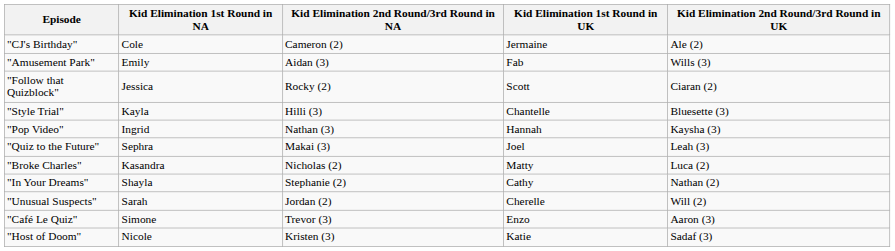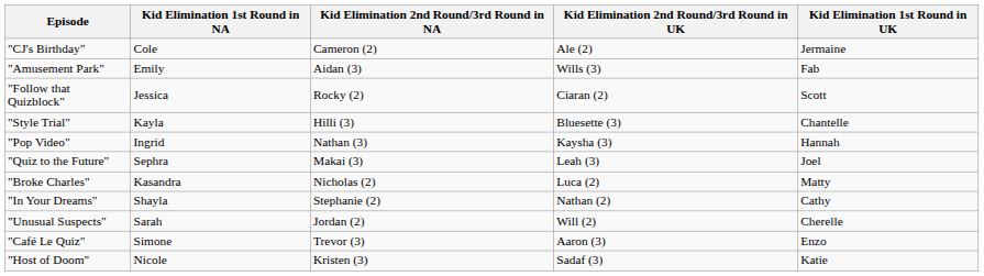columns swapped: Kid Elimination 1st Round in UK <-> Kid Elimination 2nd Round/3rd Round in UK
